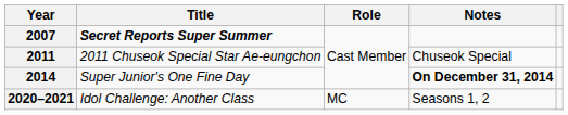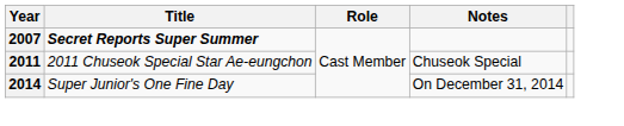2014 | Notes: bold -> normal
- row: 2020–2021 | Idol Challenge: Another Class | MC | Seasons 1, 2
